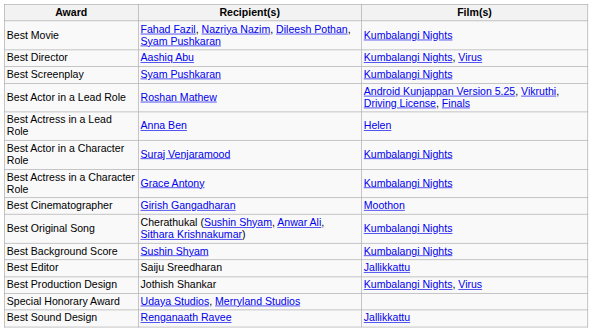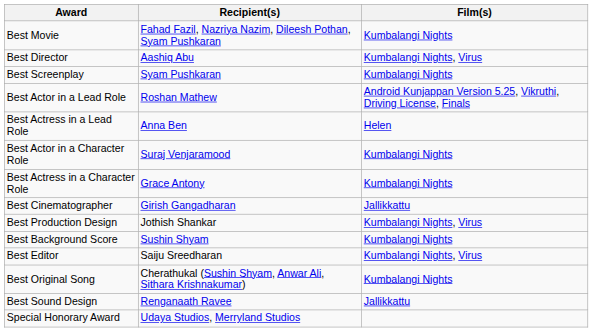Best Cinematographer | Film(s): Moothon -> Jallikkattu
rows swapped: Best Original Song <-> Best Production Design
Best Editor | Film(s): Jallikkattu -> Kumbalangi Nights, Virus
rows swapped: Best Sound Design <-> Special Honorary Award
